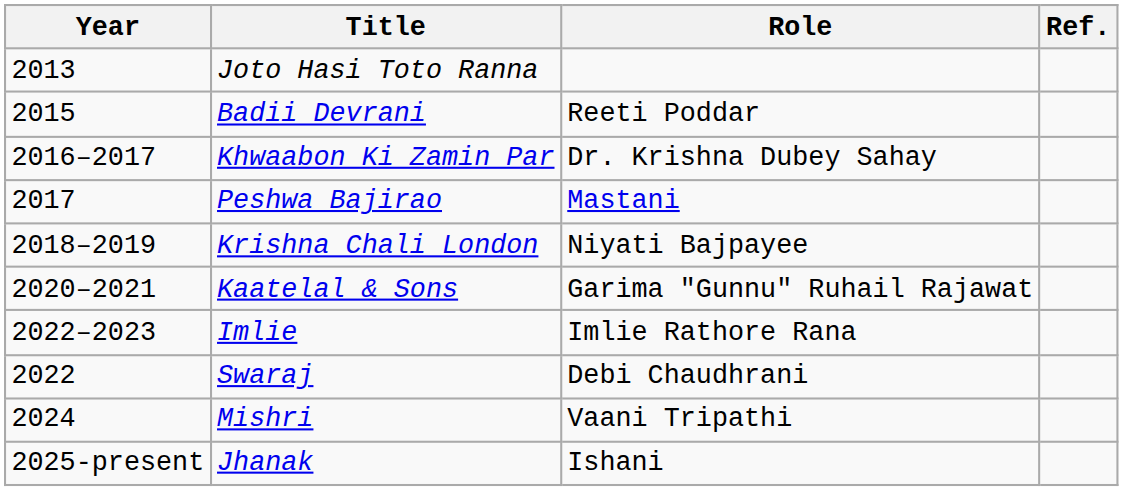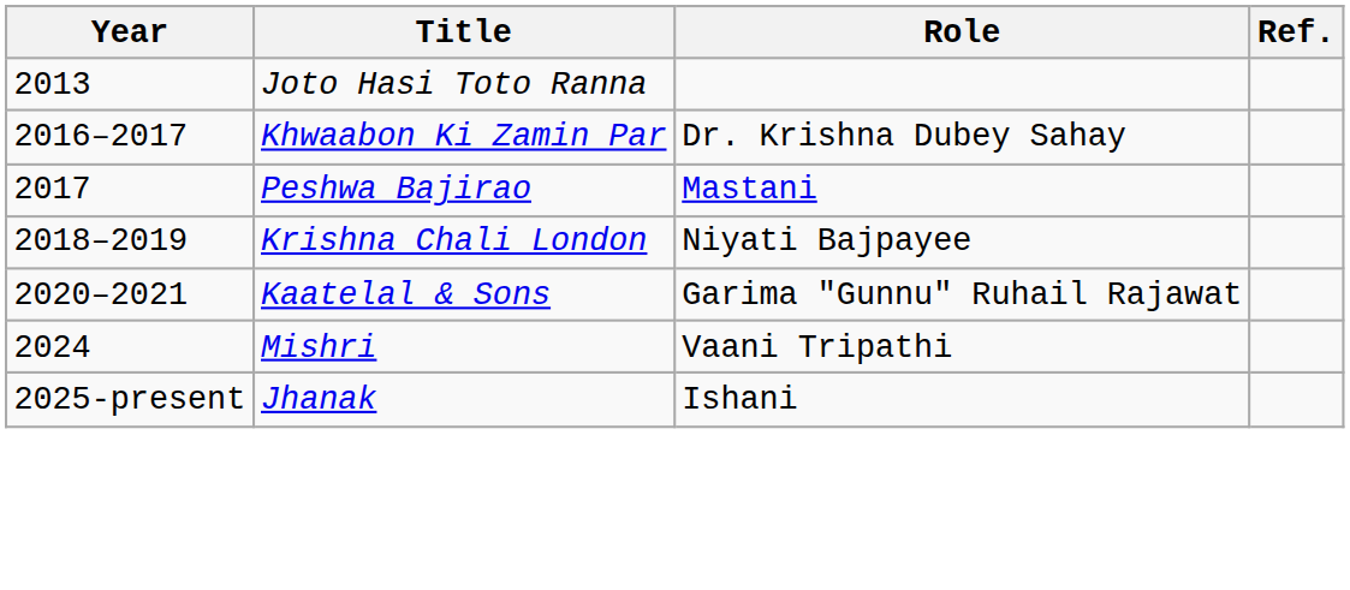- row: 2015 | Badii Devrani | Reeti Poddar
- row: 2022–2023 | Imlie | Imlie Rathore Rana
- row: 2022 | Swaraj | Debi Chaudhrani
